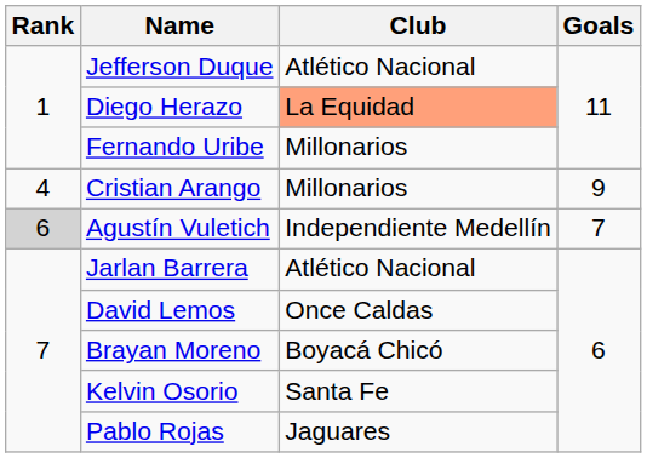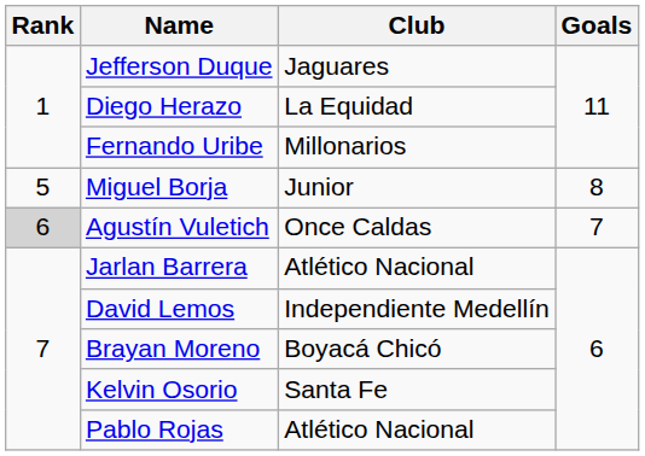Jefferson Duque | Club: Atlético Nacional -> Jaguares
Diego Herazo | Club: lightsalmon background -> no background
- row: 4 | Cristian Arango | Millonarios | 9
+ row: 5 | Miguel Borja | Junior | 8
Agustín Vuletich | Club: Independiente Medellín -> Once Caldas
David Lemos | Club: Once Caldas -> Independiente Medellín
Pablo Rojas | Club: Jaguares -> Atlético Nacional
